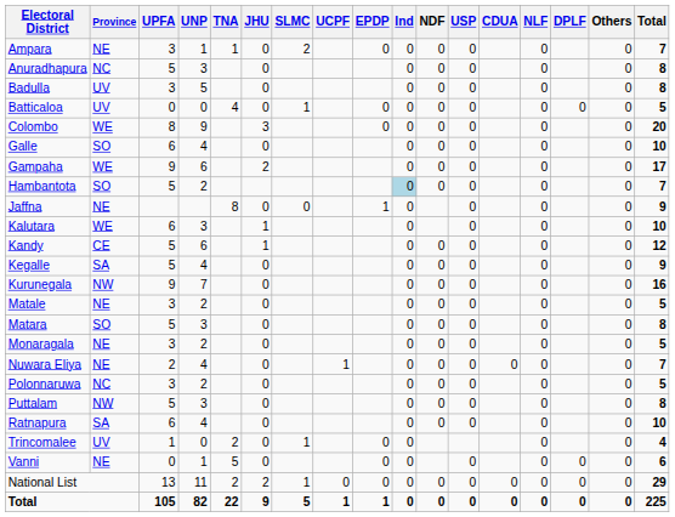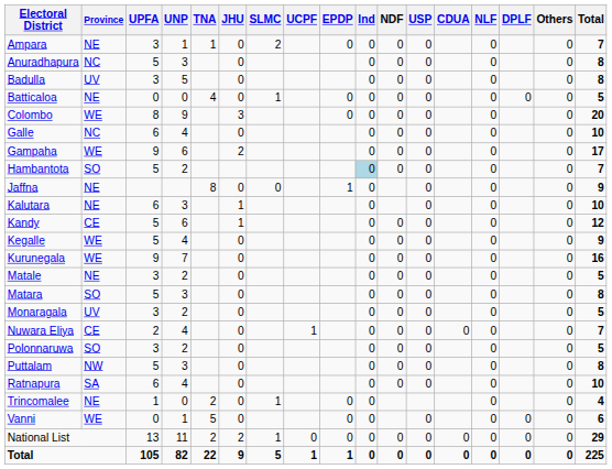Batticaloa | Province: UV -> NE
Galle | Province: SO -> NC
Kalutara | Province: WE -> NE
Kegalle | Province: SA -> WE
Kurunegala | Province: NW -> WE
Monaragala | Province: NE -> UV
Nuwara Eliya | Province: NE -> CE
Polonnaruwa | Province: NC -> SO
Trincomalee | Province: UV -> NE
Vanni | Province: NE -> WE
